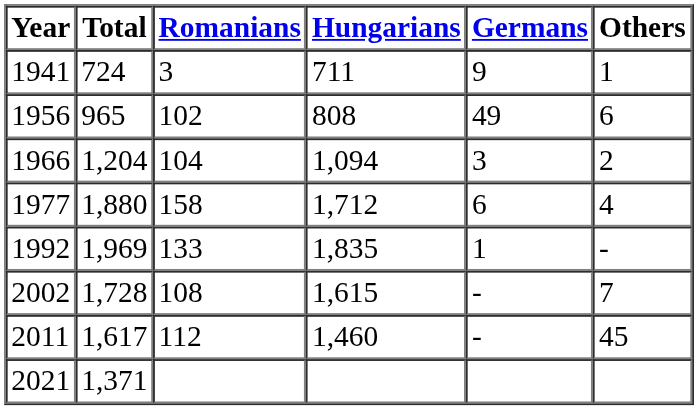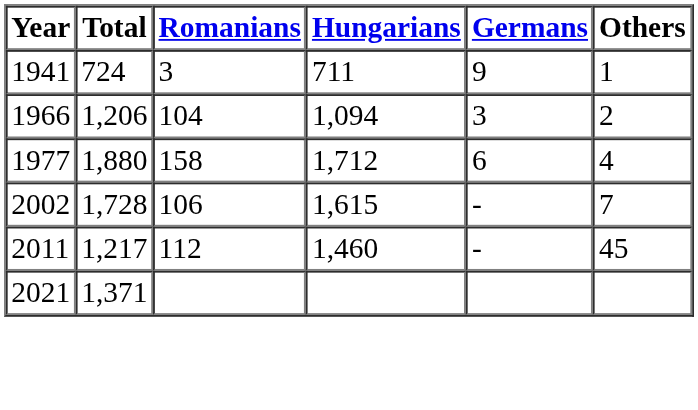- row: 1956 | 965 | 102 | 808 | 49 | 6
1966 | Total: 1,204 -> 1,206
- row: 1992 | 1,969 | 133 | 1,835 | 1 | -
2002 | Romanians: 108 -> 106
2011 | Total: 1,617 -> 1,217
